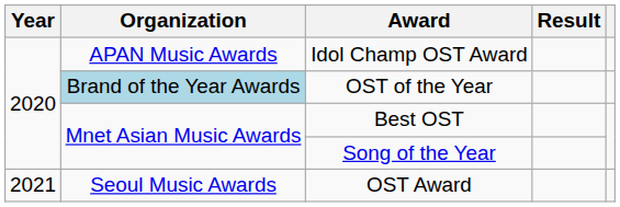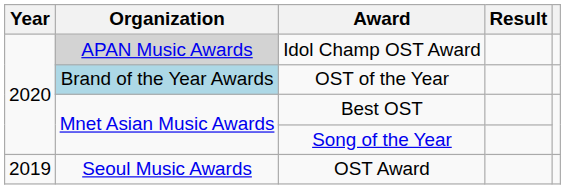Idol Champ OST Award | Organization: no background -> lightgrey background
OST Award | Year: 2021 -> 2019
